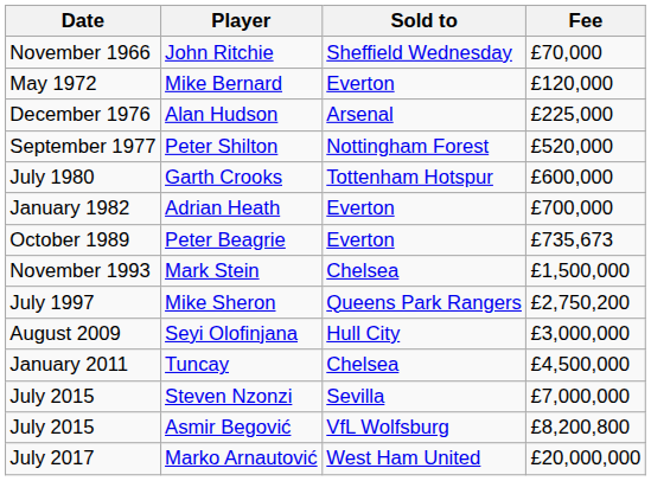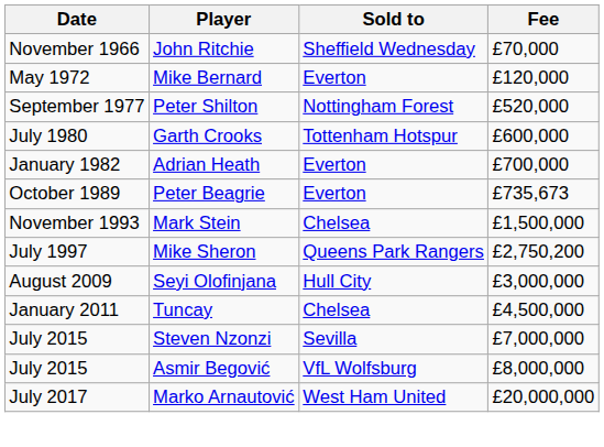- row: December 1976 | Alan Hudson | Arsenal | £225,000
Asmir Begović | Fee: £8,200,800 -> £8,000,000
